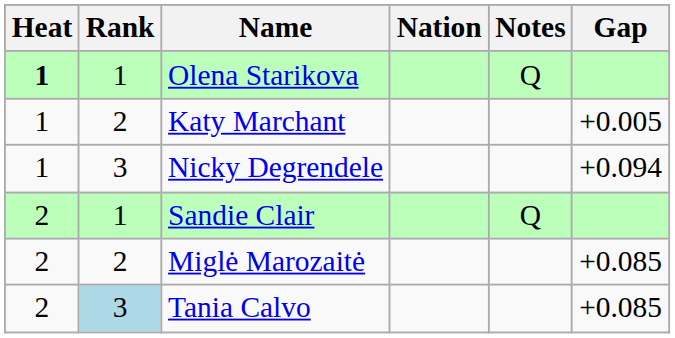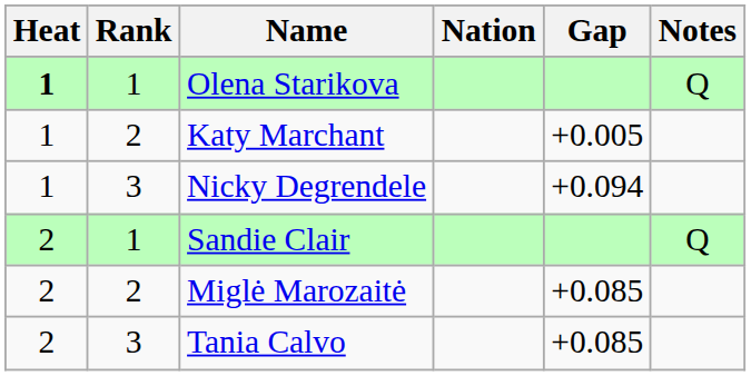columns swapped: Gap <-> Notes
Tania Calvo | Rank: lightblue background -> no background
